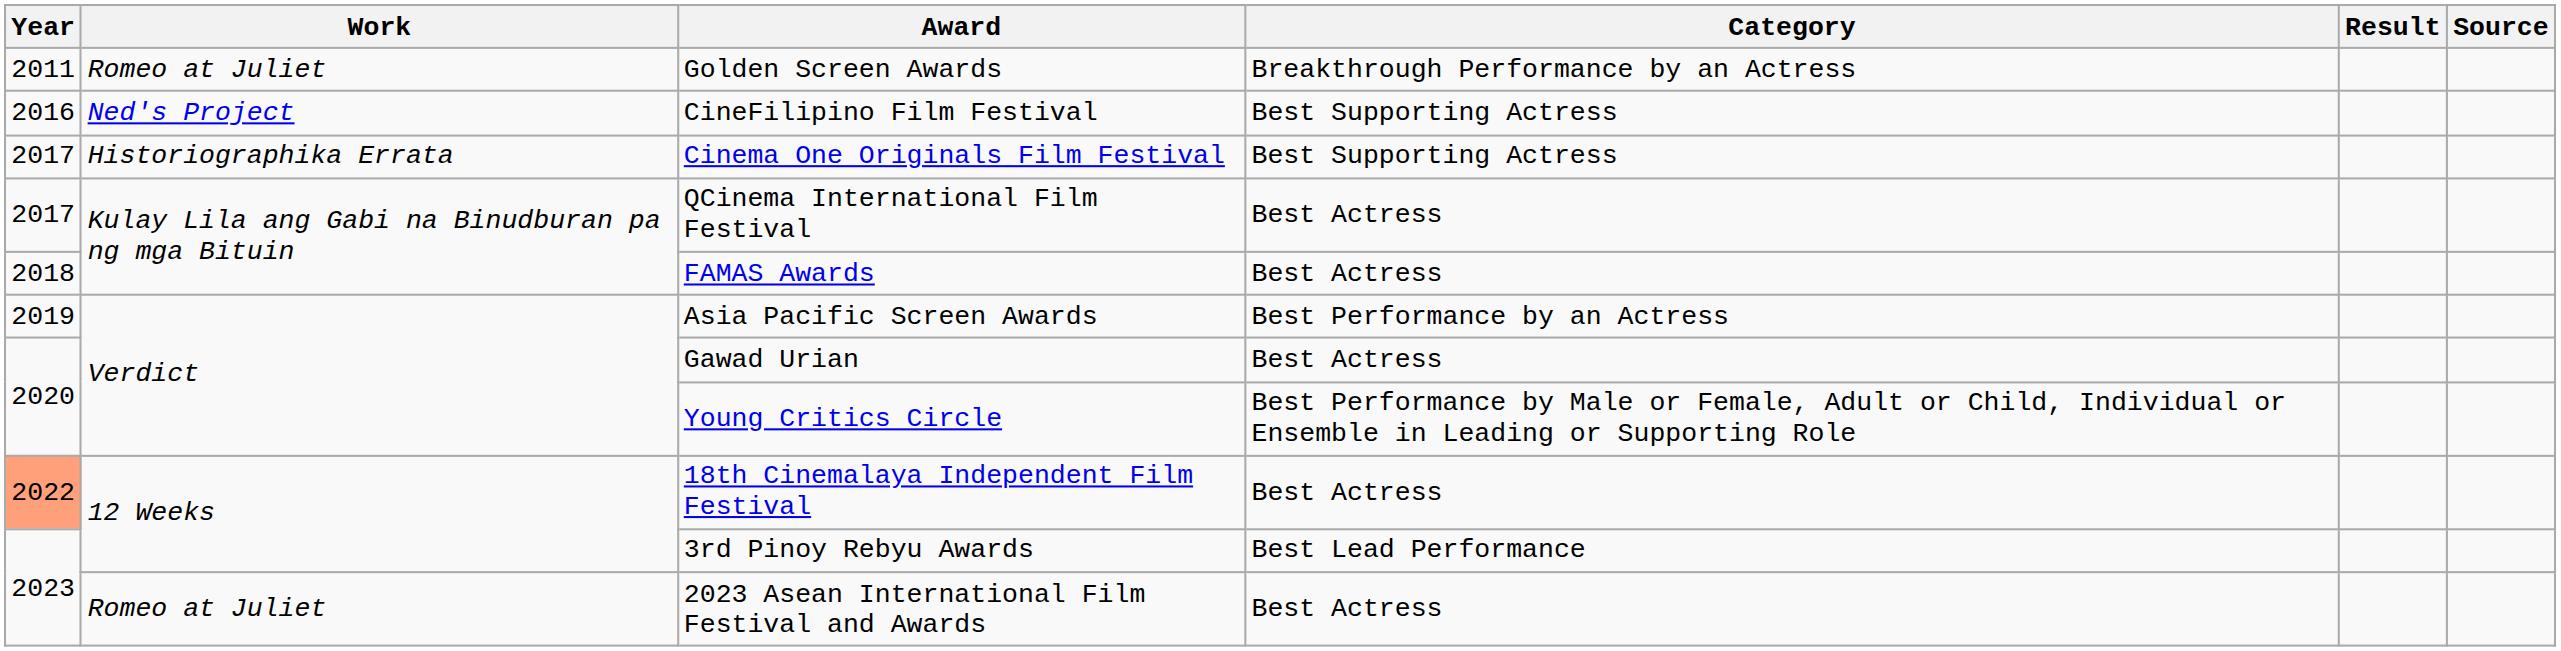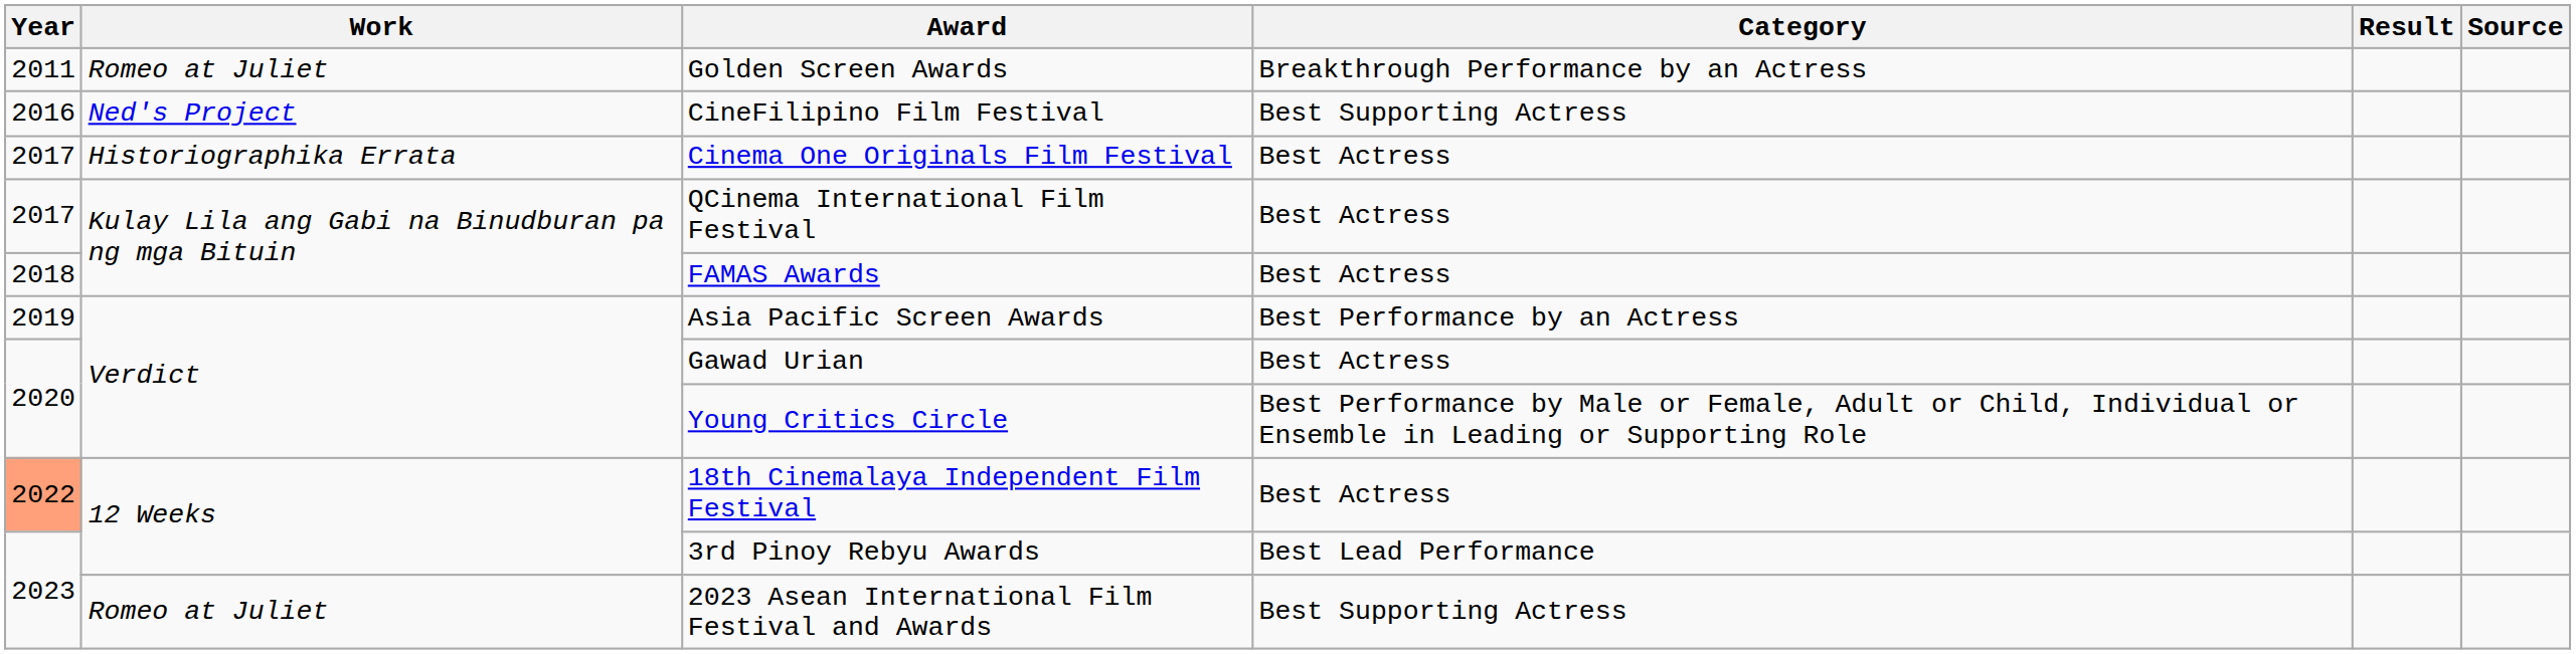Cinema One Originals Film Festival | Category: Best Supporting Actress -> Best Actress
2023 Asean International Film Festival and Awards | Category: Best Actress -> Best Supporting Actress
